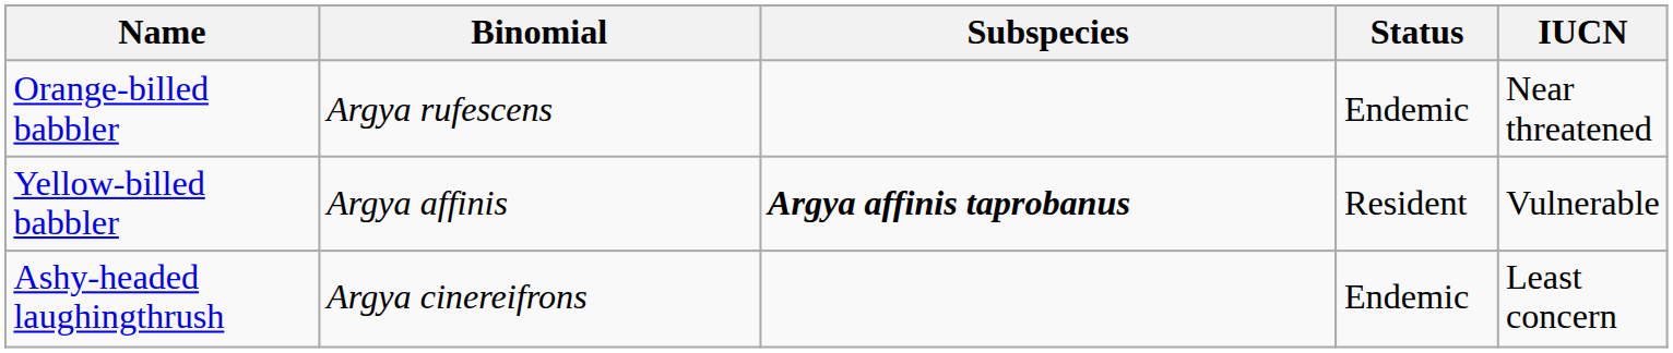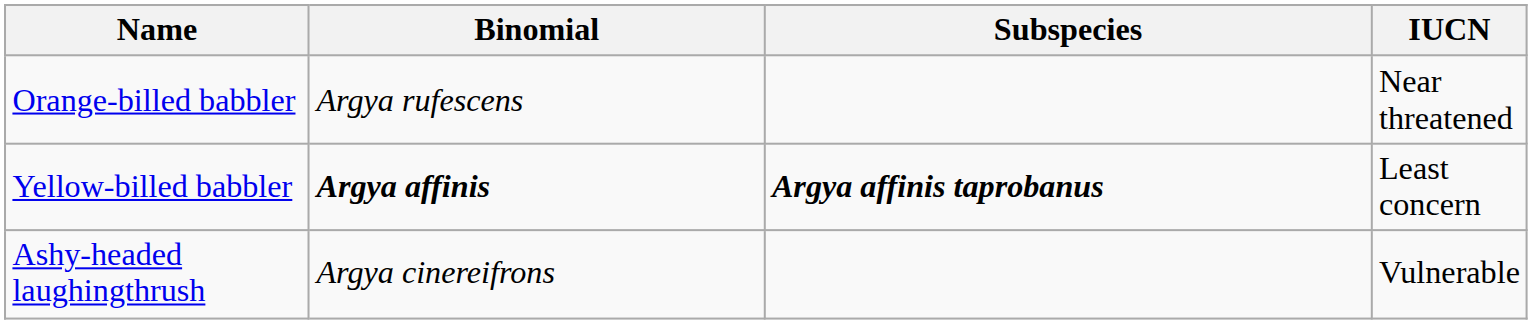- column: Status | Endemic | Resident | Endemic
Yellow-billed babbler | Binomial: normal -> bold
Yellow-billed babbler | IUCN: Vulnerable -> Least concern
Ashy-headed laughingthrush | IUCN: Least concern -> Vulnerable
